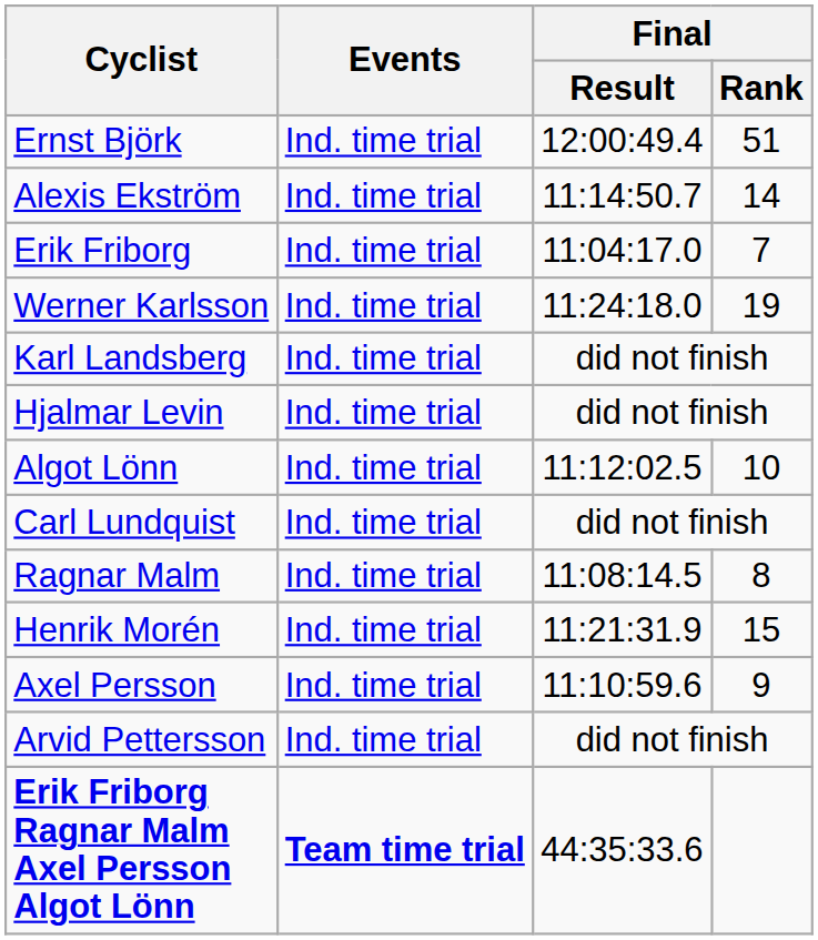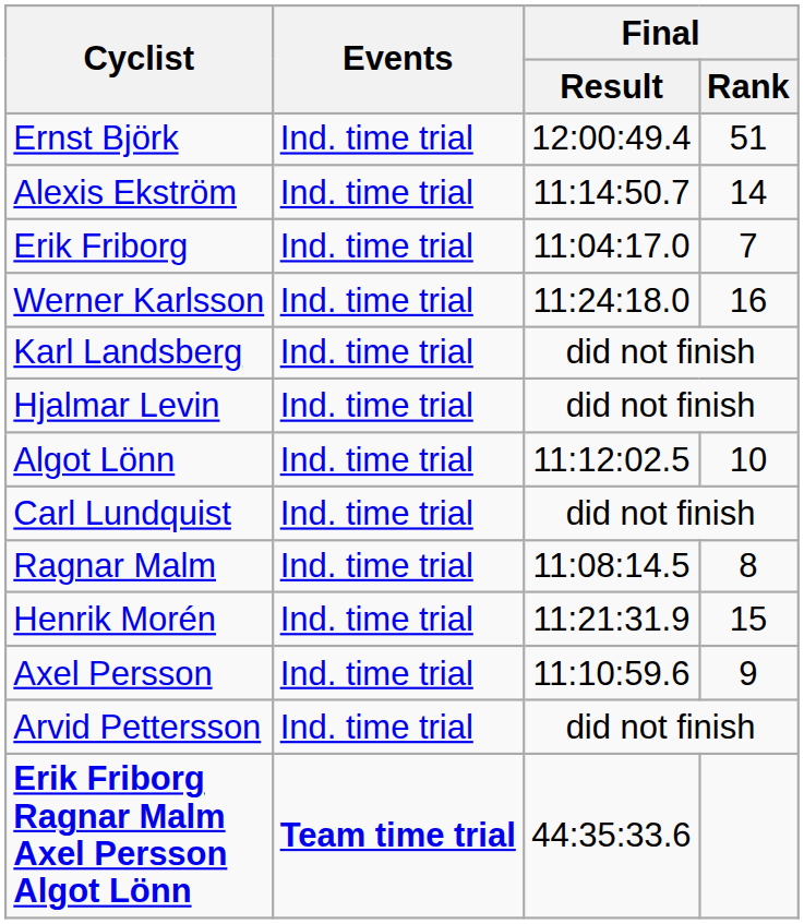Werner Karlsson | Final / Rank: 19 -> 16
